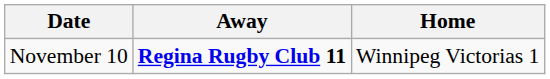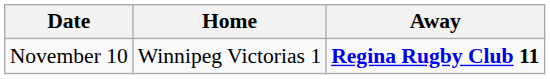columns swapped: Away <-> Home
